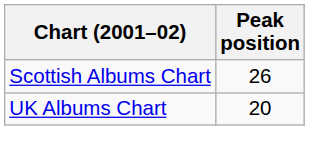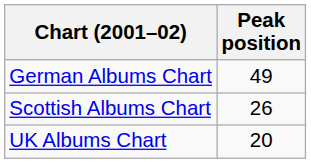+ row: German Albums Chart | 49
